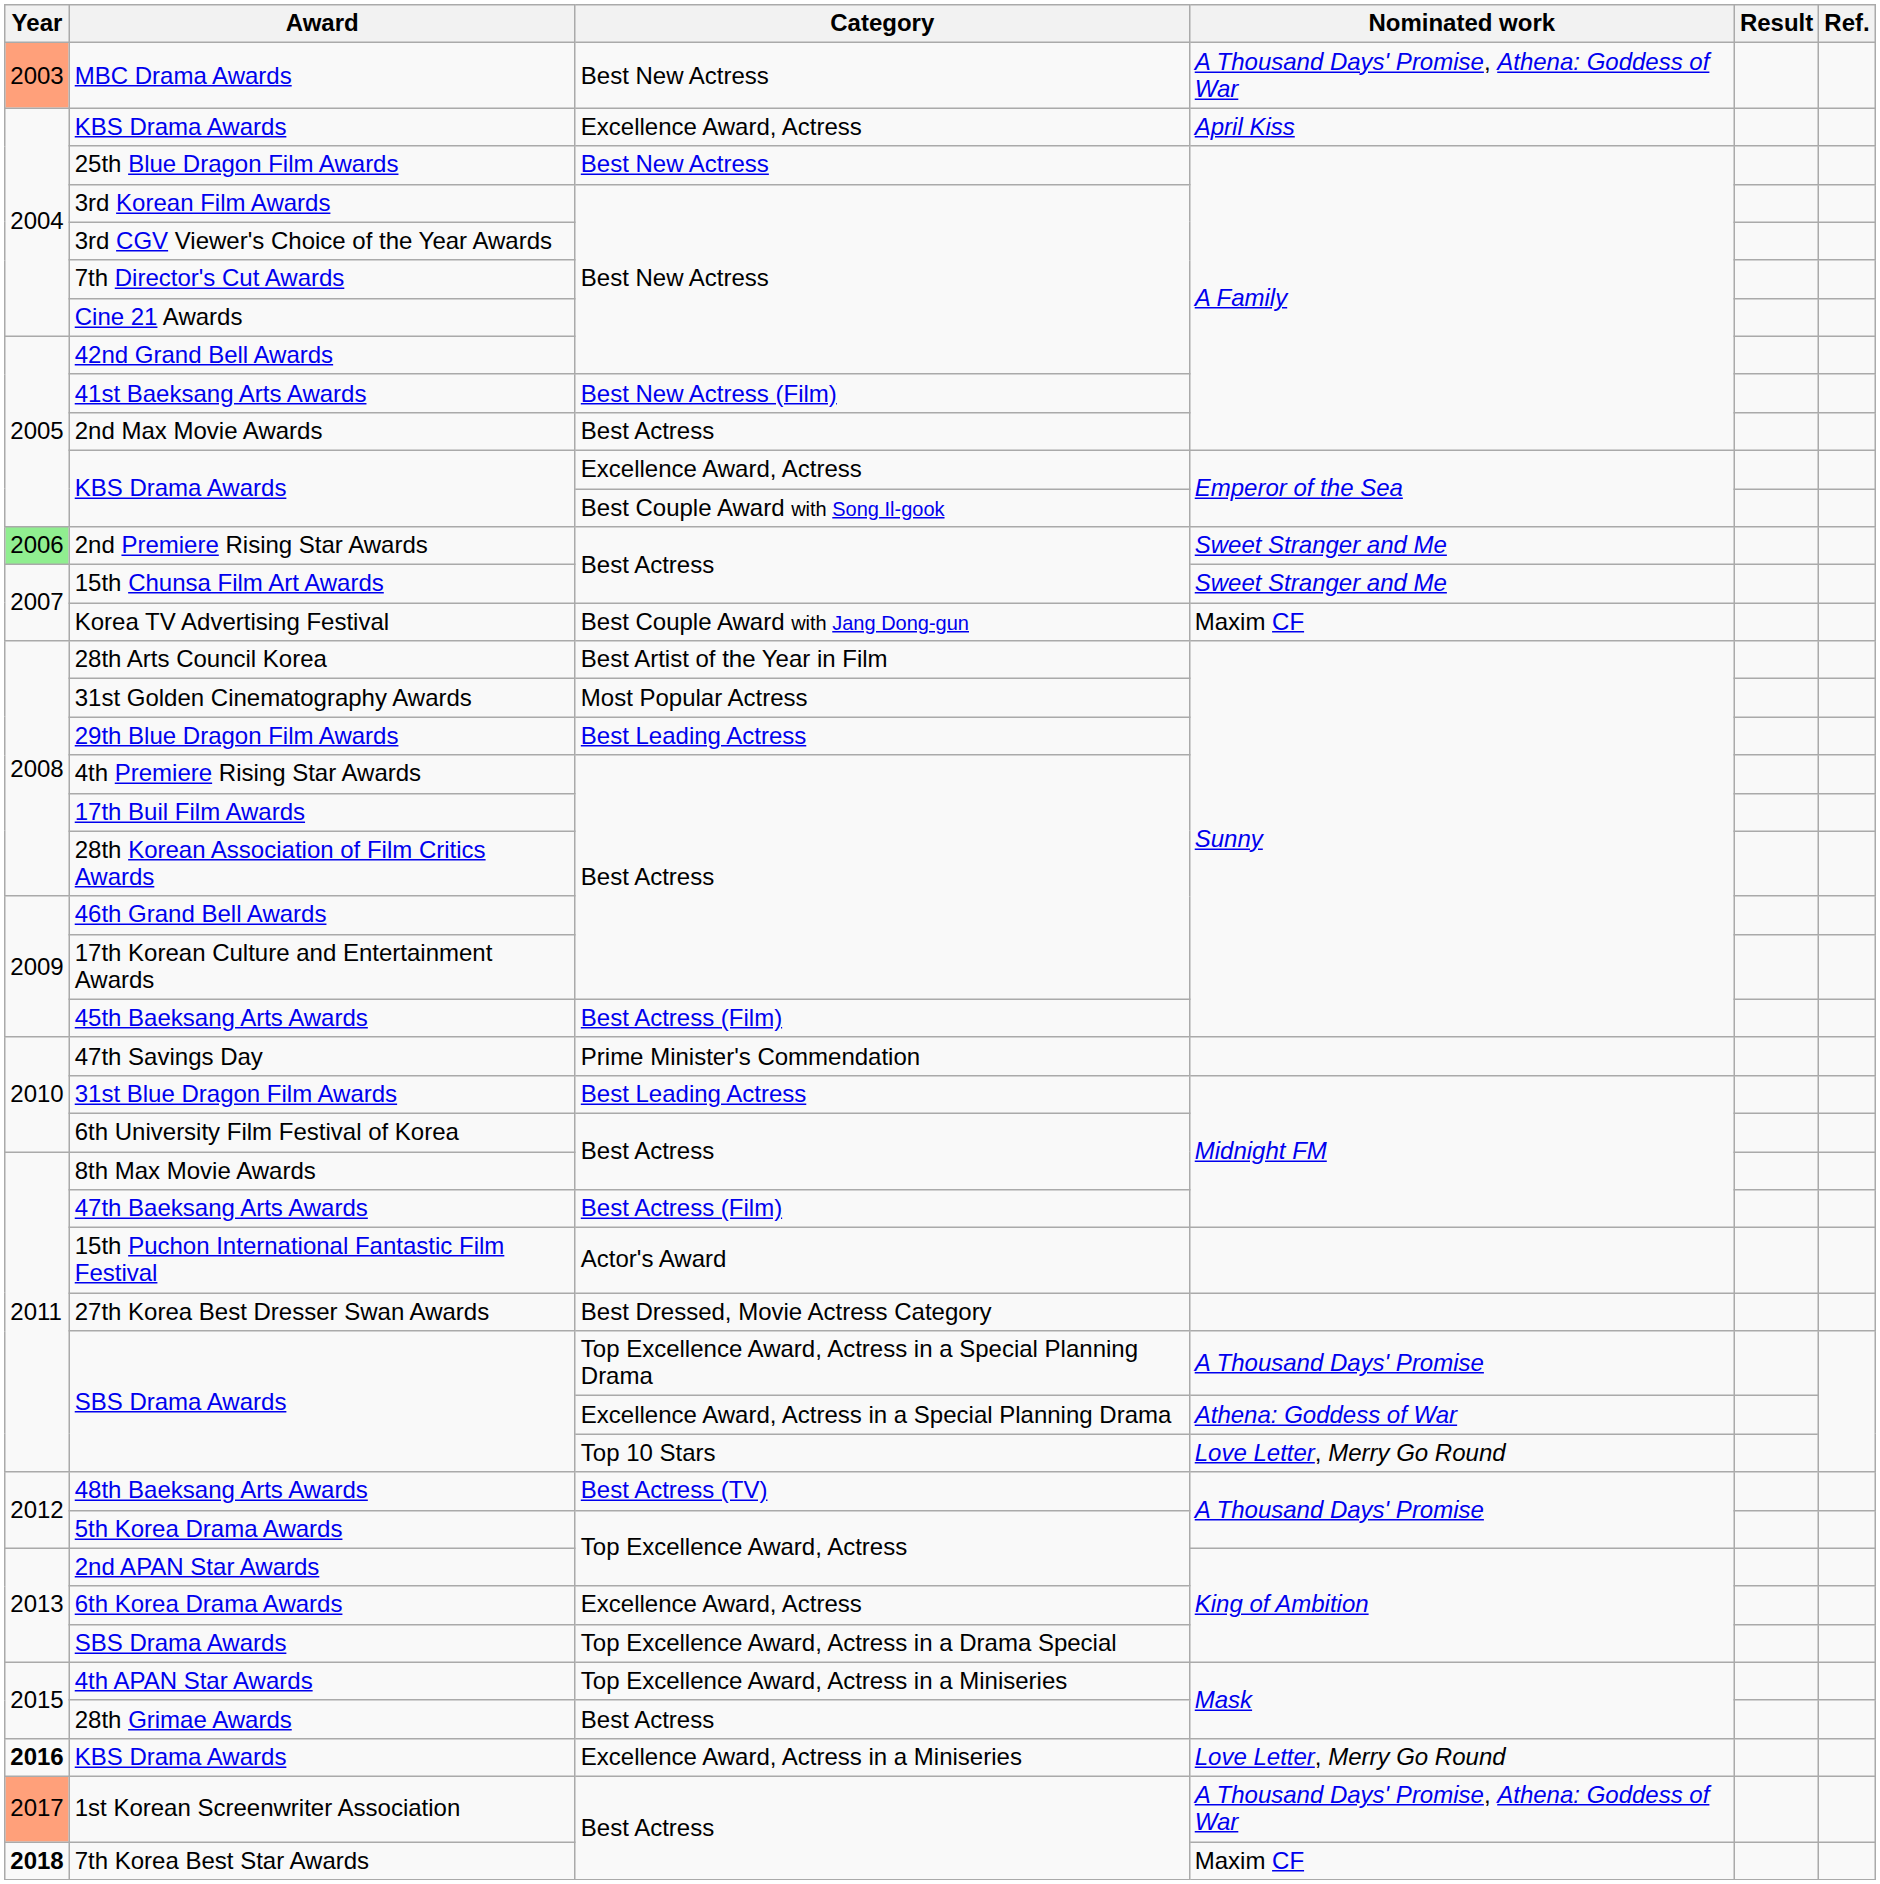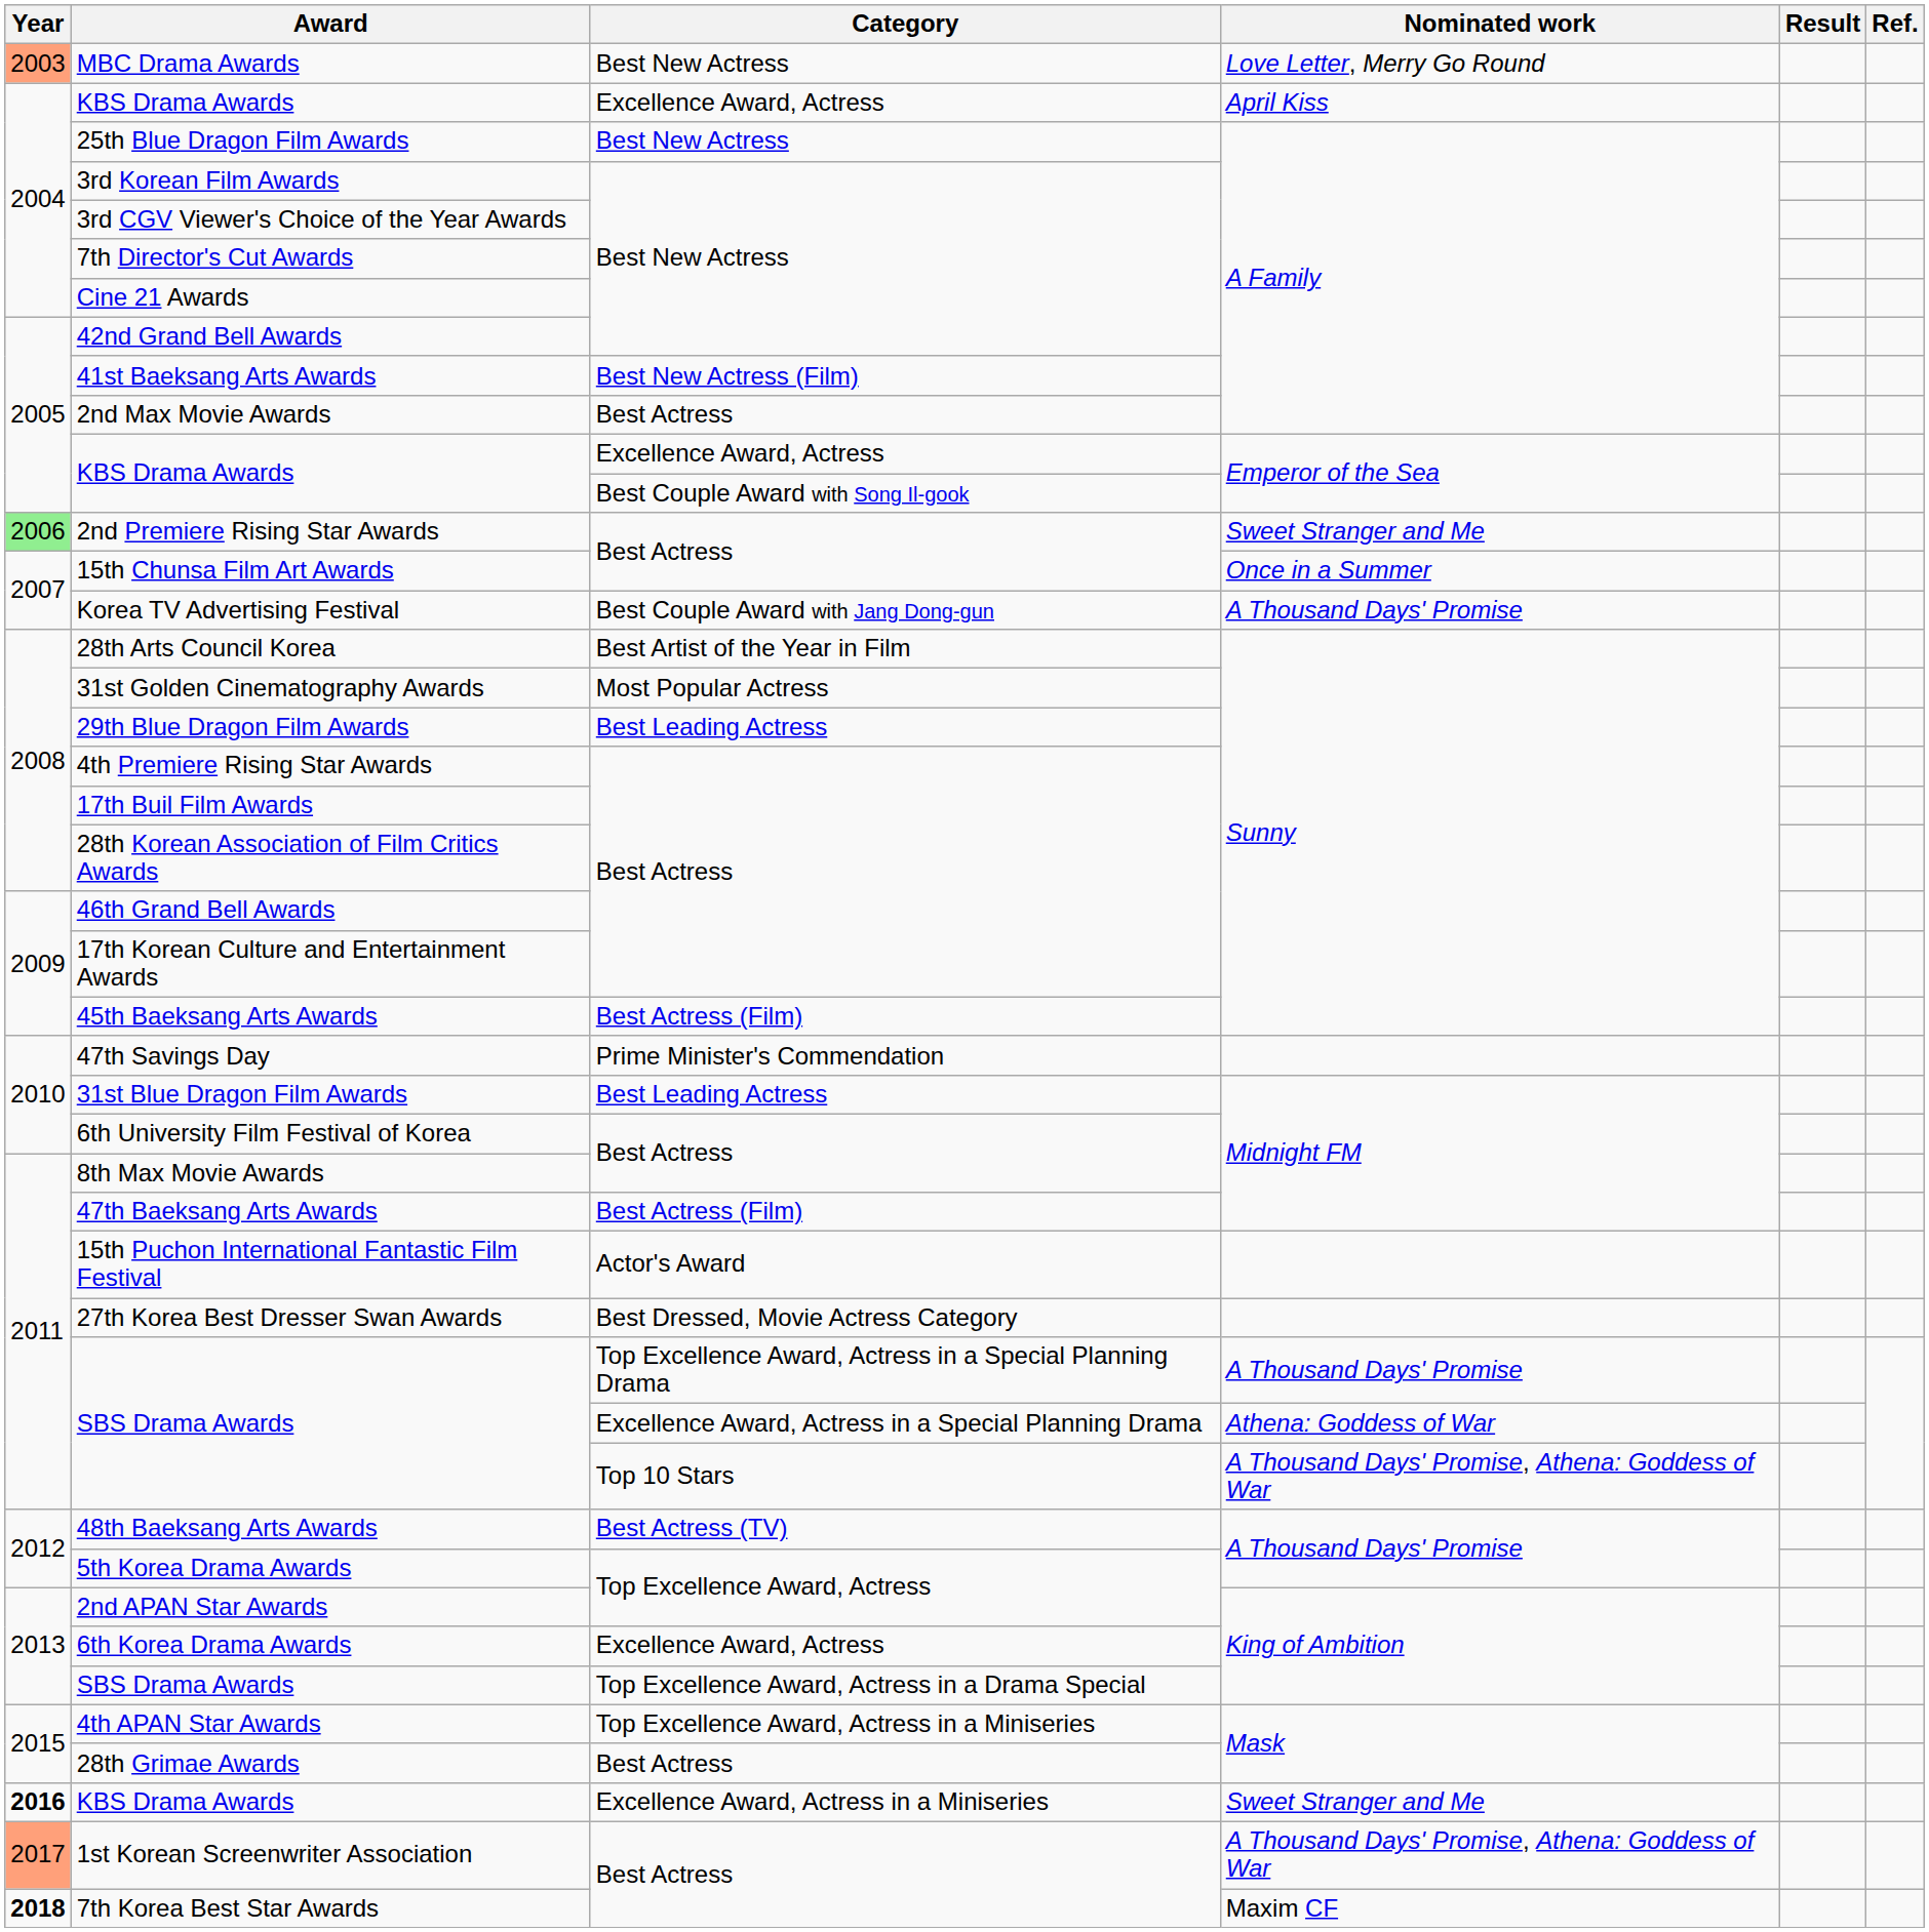MBC Drama Awards | Nominated work: A Thousand Days' Promise, Athena: Goddess of War -> Love Letter, Merry Go Round
15th Chunsa Film Art Awards | Nominated work: Sweet Stranger and Me -> Once in a Summer
Korea TV Advertising Festival | Nominated work: Maxim CF -> A Thousand Days' Promise
SBS Drama Awards / Top 10 Stars | Nominated work: Love Letter, Merry Go Round -> A Thousand Days' Promise, Athena: Goddess of War
KBS Drama Awards / Excellence Award, Actress in a Miniseries | Nominated work: Love Letter, Merry Go Round -> Sweet Stranger and Me
